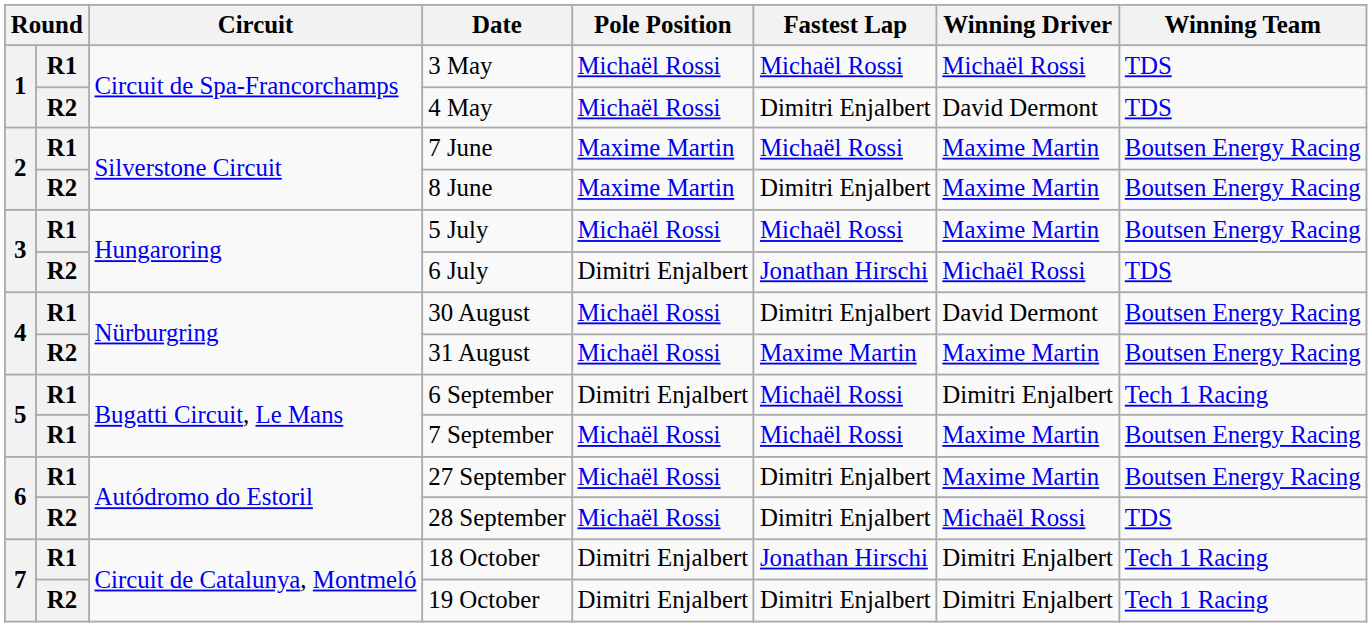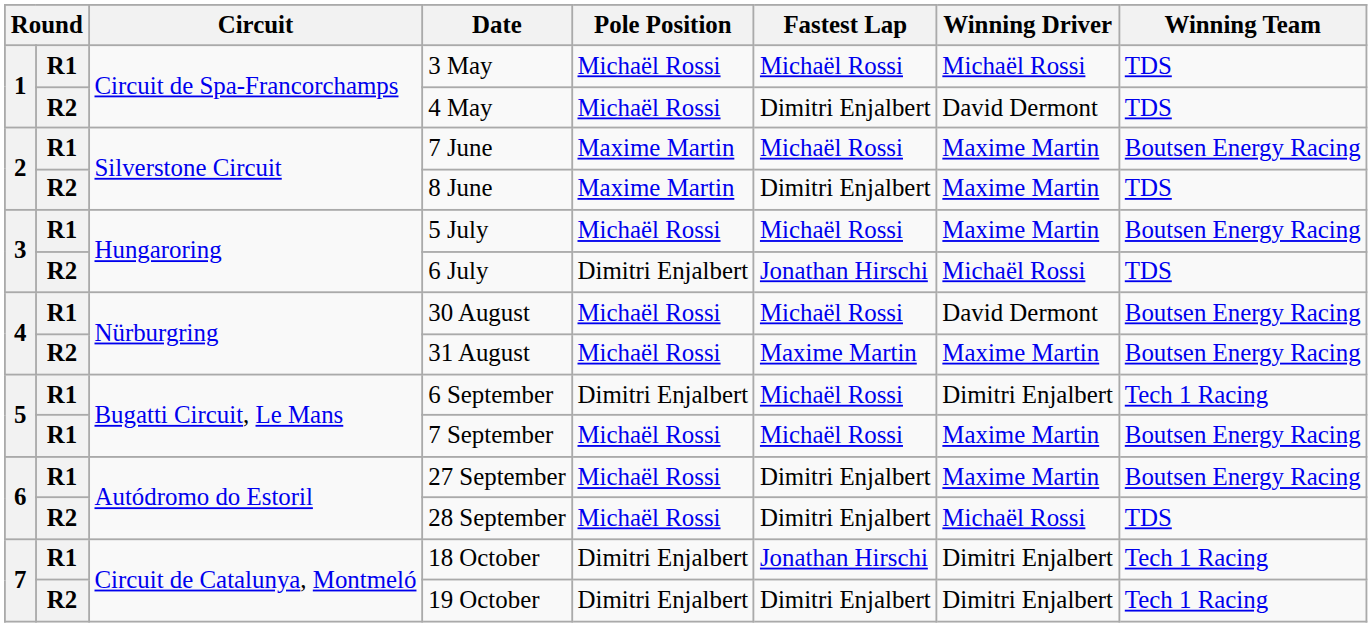8 June | Winning Team: Boutsen Energy Racing -> TDS
30 August | Fastest Lap: Dimitri Enjalbert -> Michaël Rossi
